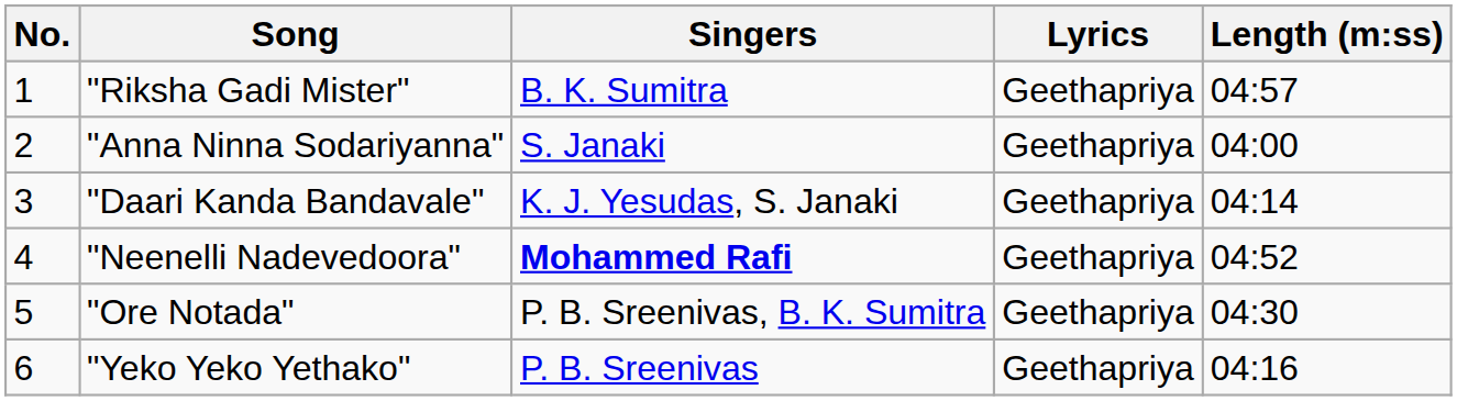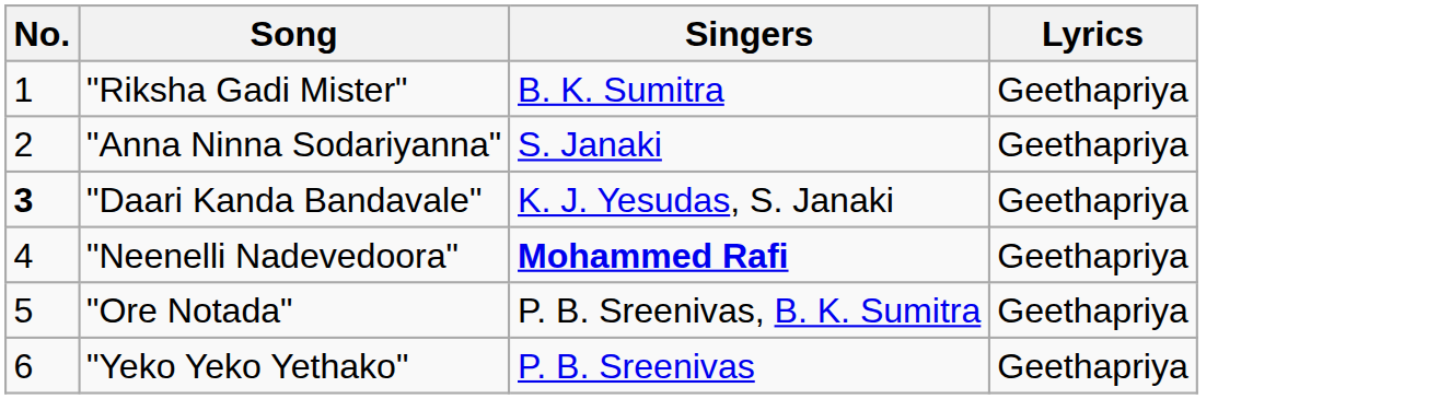- column: Length (m:ss) | 04:57 | 04:00 | 04:14 | 04:52 | 04:30 | 04:16
"Daari Kanda Bandavale" | No.: normal -> bold
